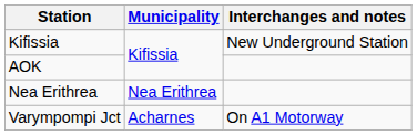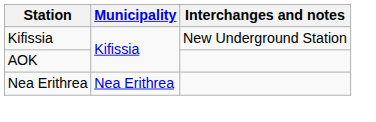- row: Varympompi Jct | Acharnes | On A1 Motorway
